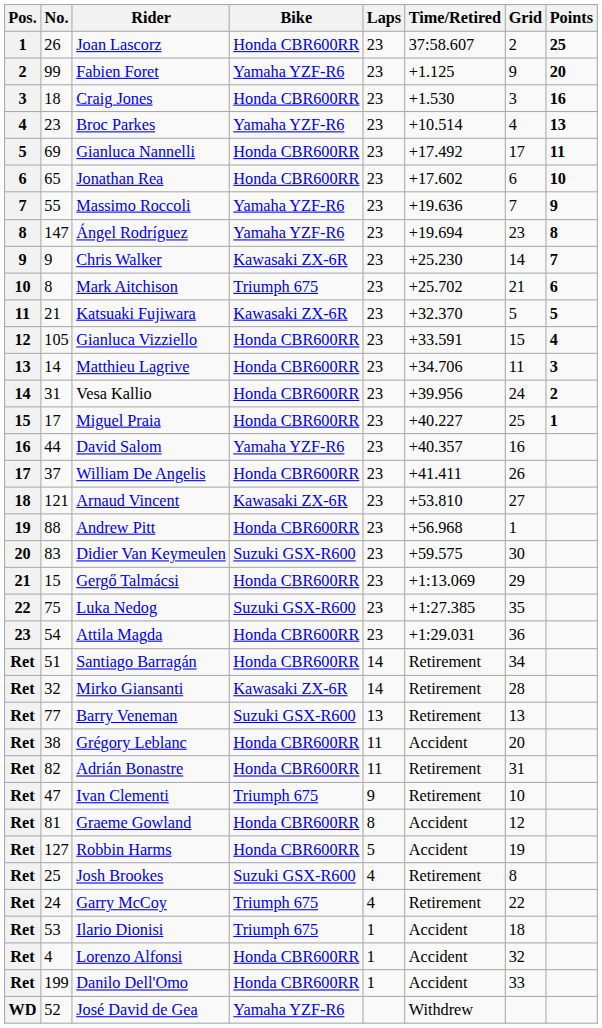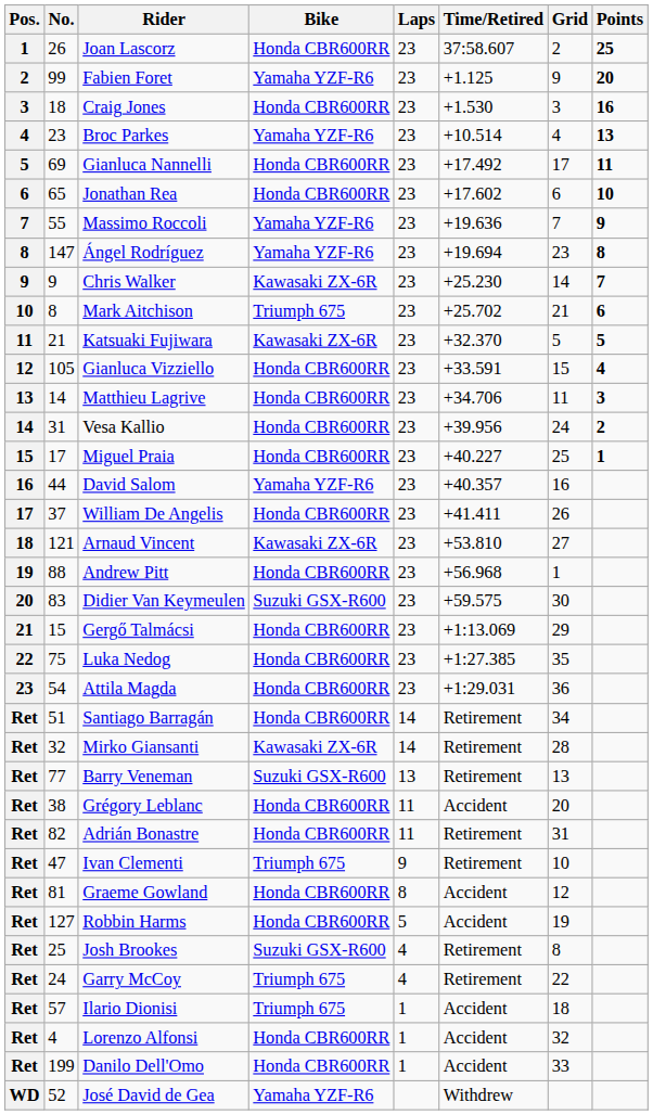Luka Nedog | Bike: Suzuki GSX-R600 -> Honda CBR600RR
Ilario Dionisi | No.: 53 -> 57
